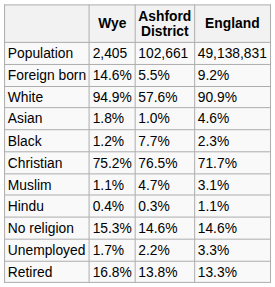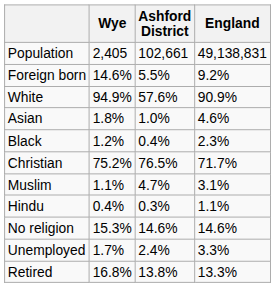Black | Ashford District: 7.7% -> 0.4%
Unemployed | Ashford District: 2.2% -> 2.4%
